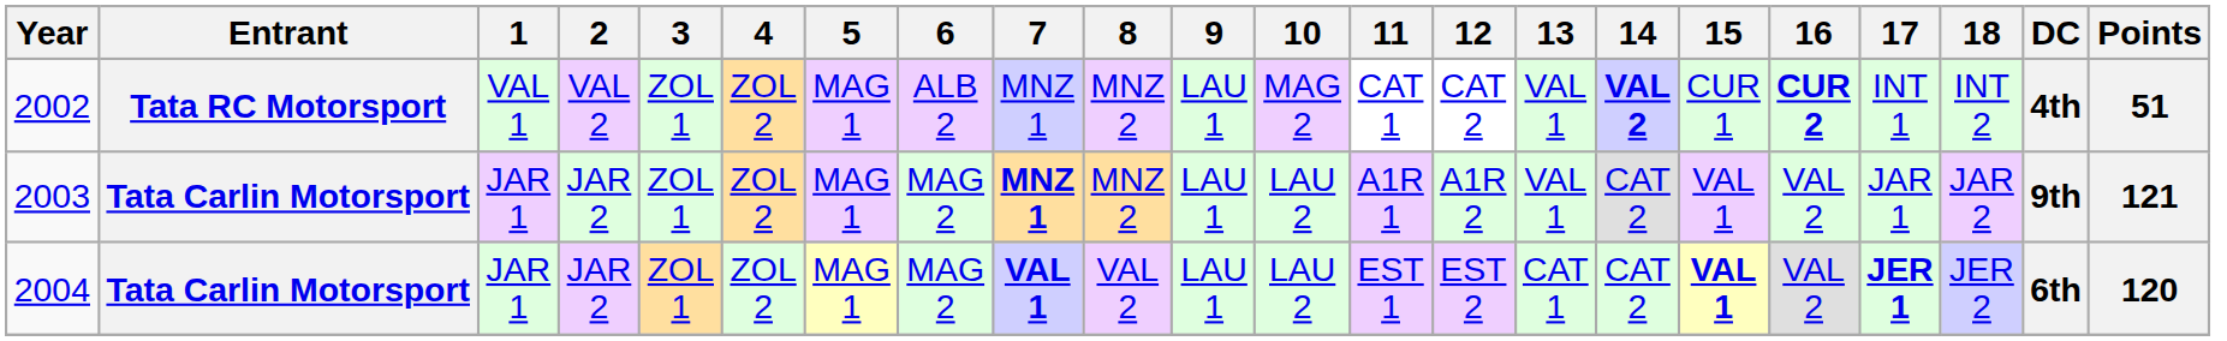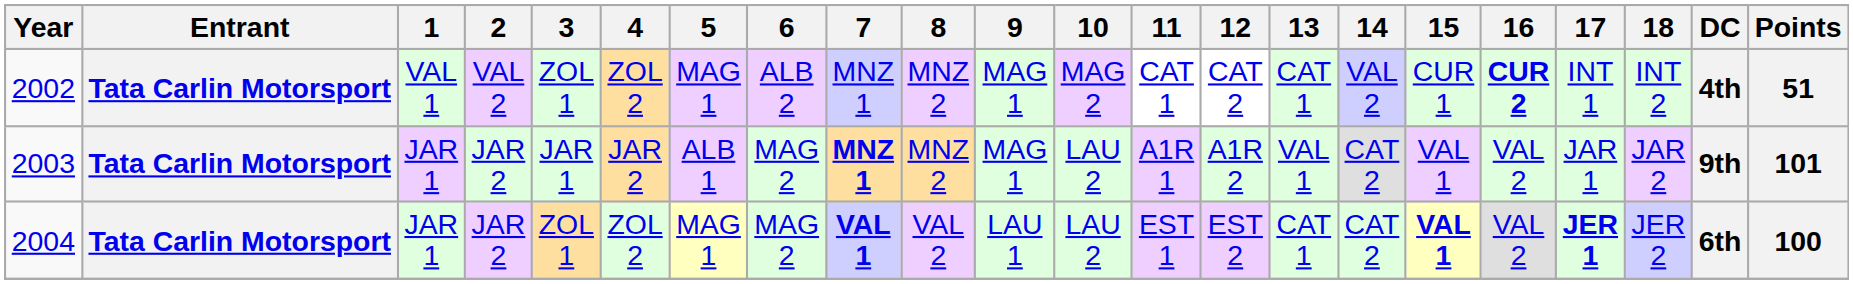2002 | Entrant: Tata RC Motorsport -> Tata Carlin Motorsport
2002 | 9: LAU 1 -> MAG 1
2002 | 13: VAL 1 -> CAT 1
2002 | 14: bold -> normal
2003 | 3: ZOL 1 -> JAR 1
2003 | 4: ZOL 2 -> JAR 2
2003 | 5: MAG 1 -> ALB 1
2003 | 9: LAU 1 -> MAG 1
2003 | Points: 121 -> 101
2004 | Points: 120 -> 100
